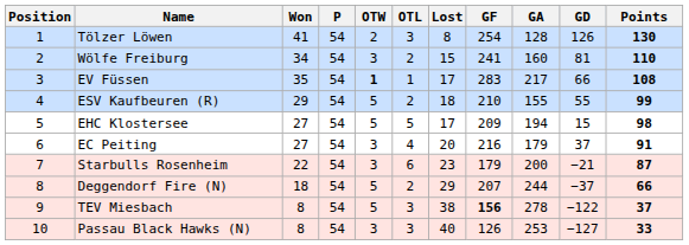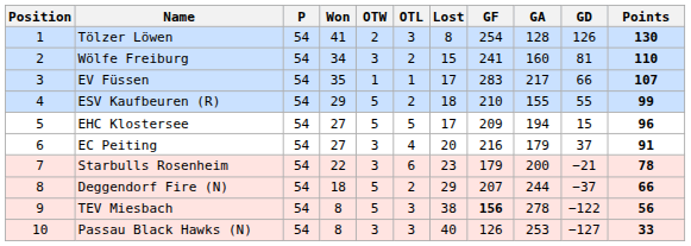columns swapped: P <-> Won
EV Füssen | OTW: bold -> normal
EV Füssen | Points: 108 -> 107
EHC Klostersee | Points: 98 -> 96
Starbulls Rosenheim | Points: 87 -> 78
TEV Miesbach | Points: 37 -> 56
